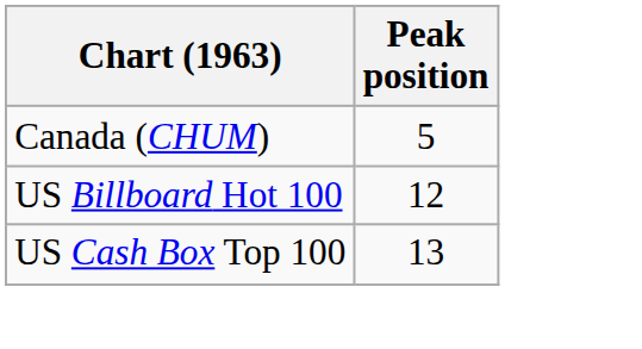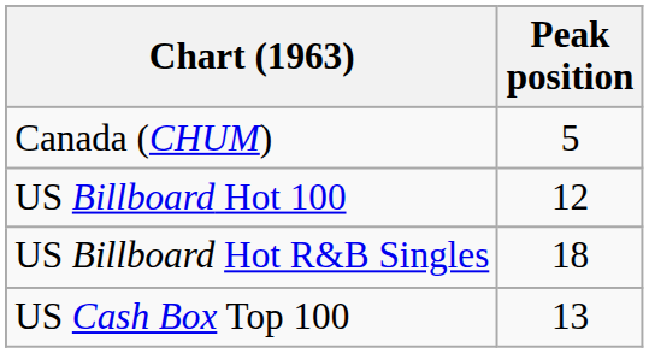+ row: US Billboard Hot R&B Singles | 18
